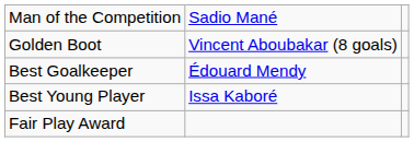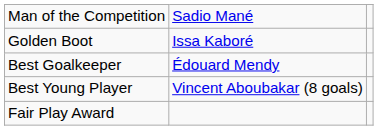Golden Boot | column 2: Vincent Aboubakar (8 goals) -> Issa Kaboré
Best Young Player | column 2: Issa Kaboré -> Vincent Aboubakar (8 goals)
